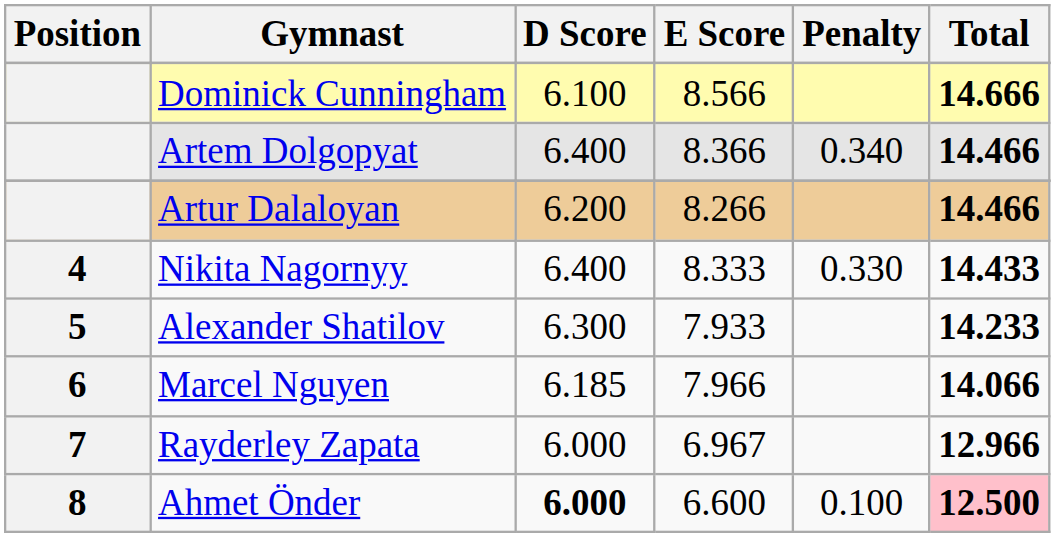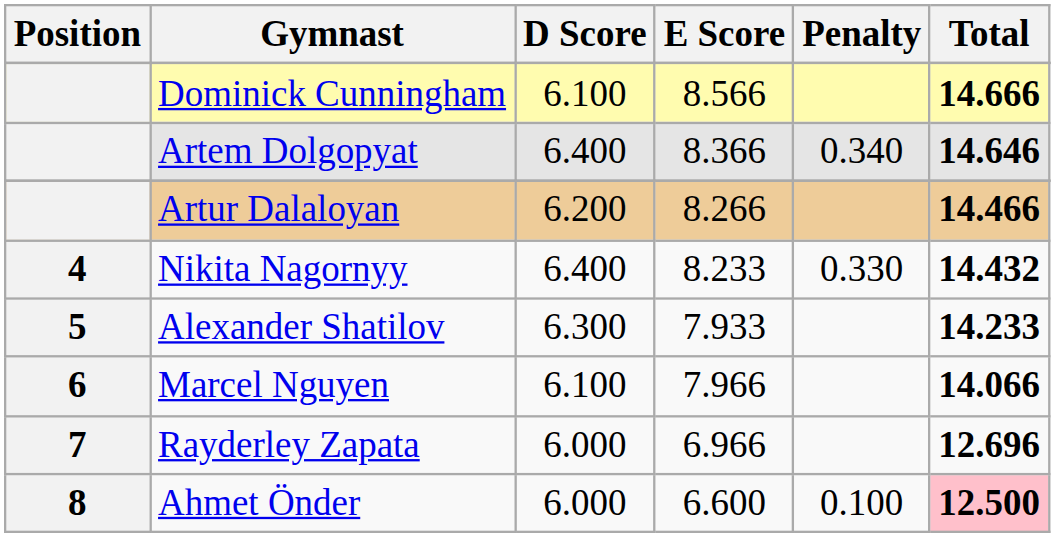Artem Dolgopyat | Total: 14.466 -> 14.646
Nikita Nagornyy | E Score: 8.333 -> 8.233
Nikita Nagornyy | Total: 14.433 -> 14.432
Marcel Nguyen | D Score: 6.185 -> 6.100
Rayderley Zapata | E Score: 6.967 -> 6.966
Rayderley Zapata | Total: 12.966 -> 12.696
Ahmet Önder | D Score: bold -> normal
